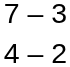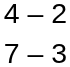rows swapped: 4 – 2 <-> 7 – 3
